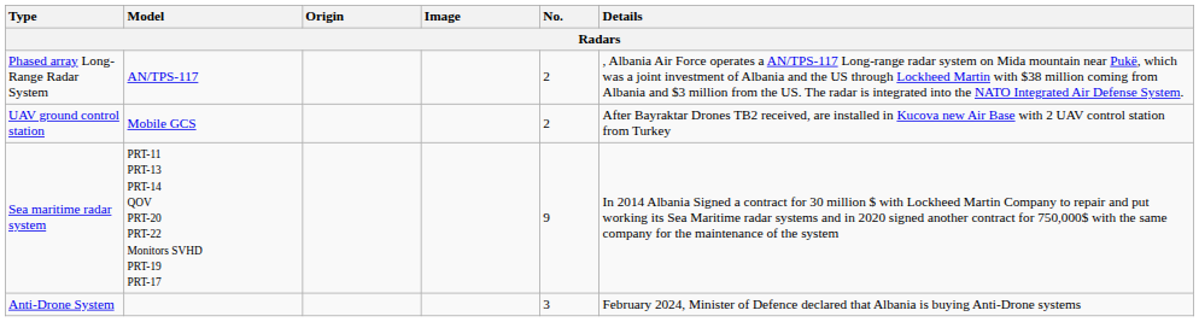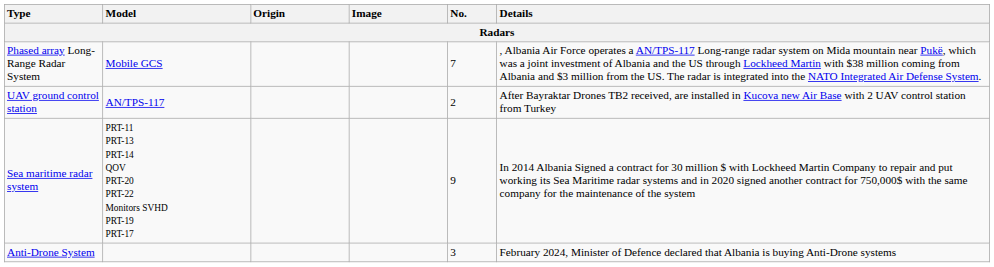Phased array Long-Range Radar System | Model: AN/TPS-117 -> Mobile GCS
Phased array Long-Range Radar System | No.: 2 -> 7
UAV ground control station | Model: Mobile GCS -> AN/TPS-117
